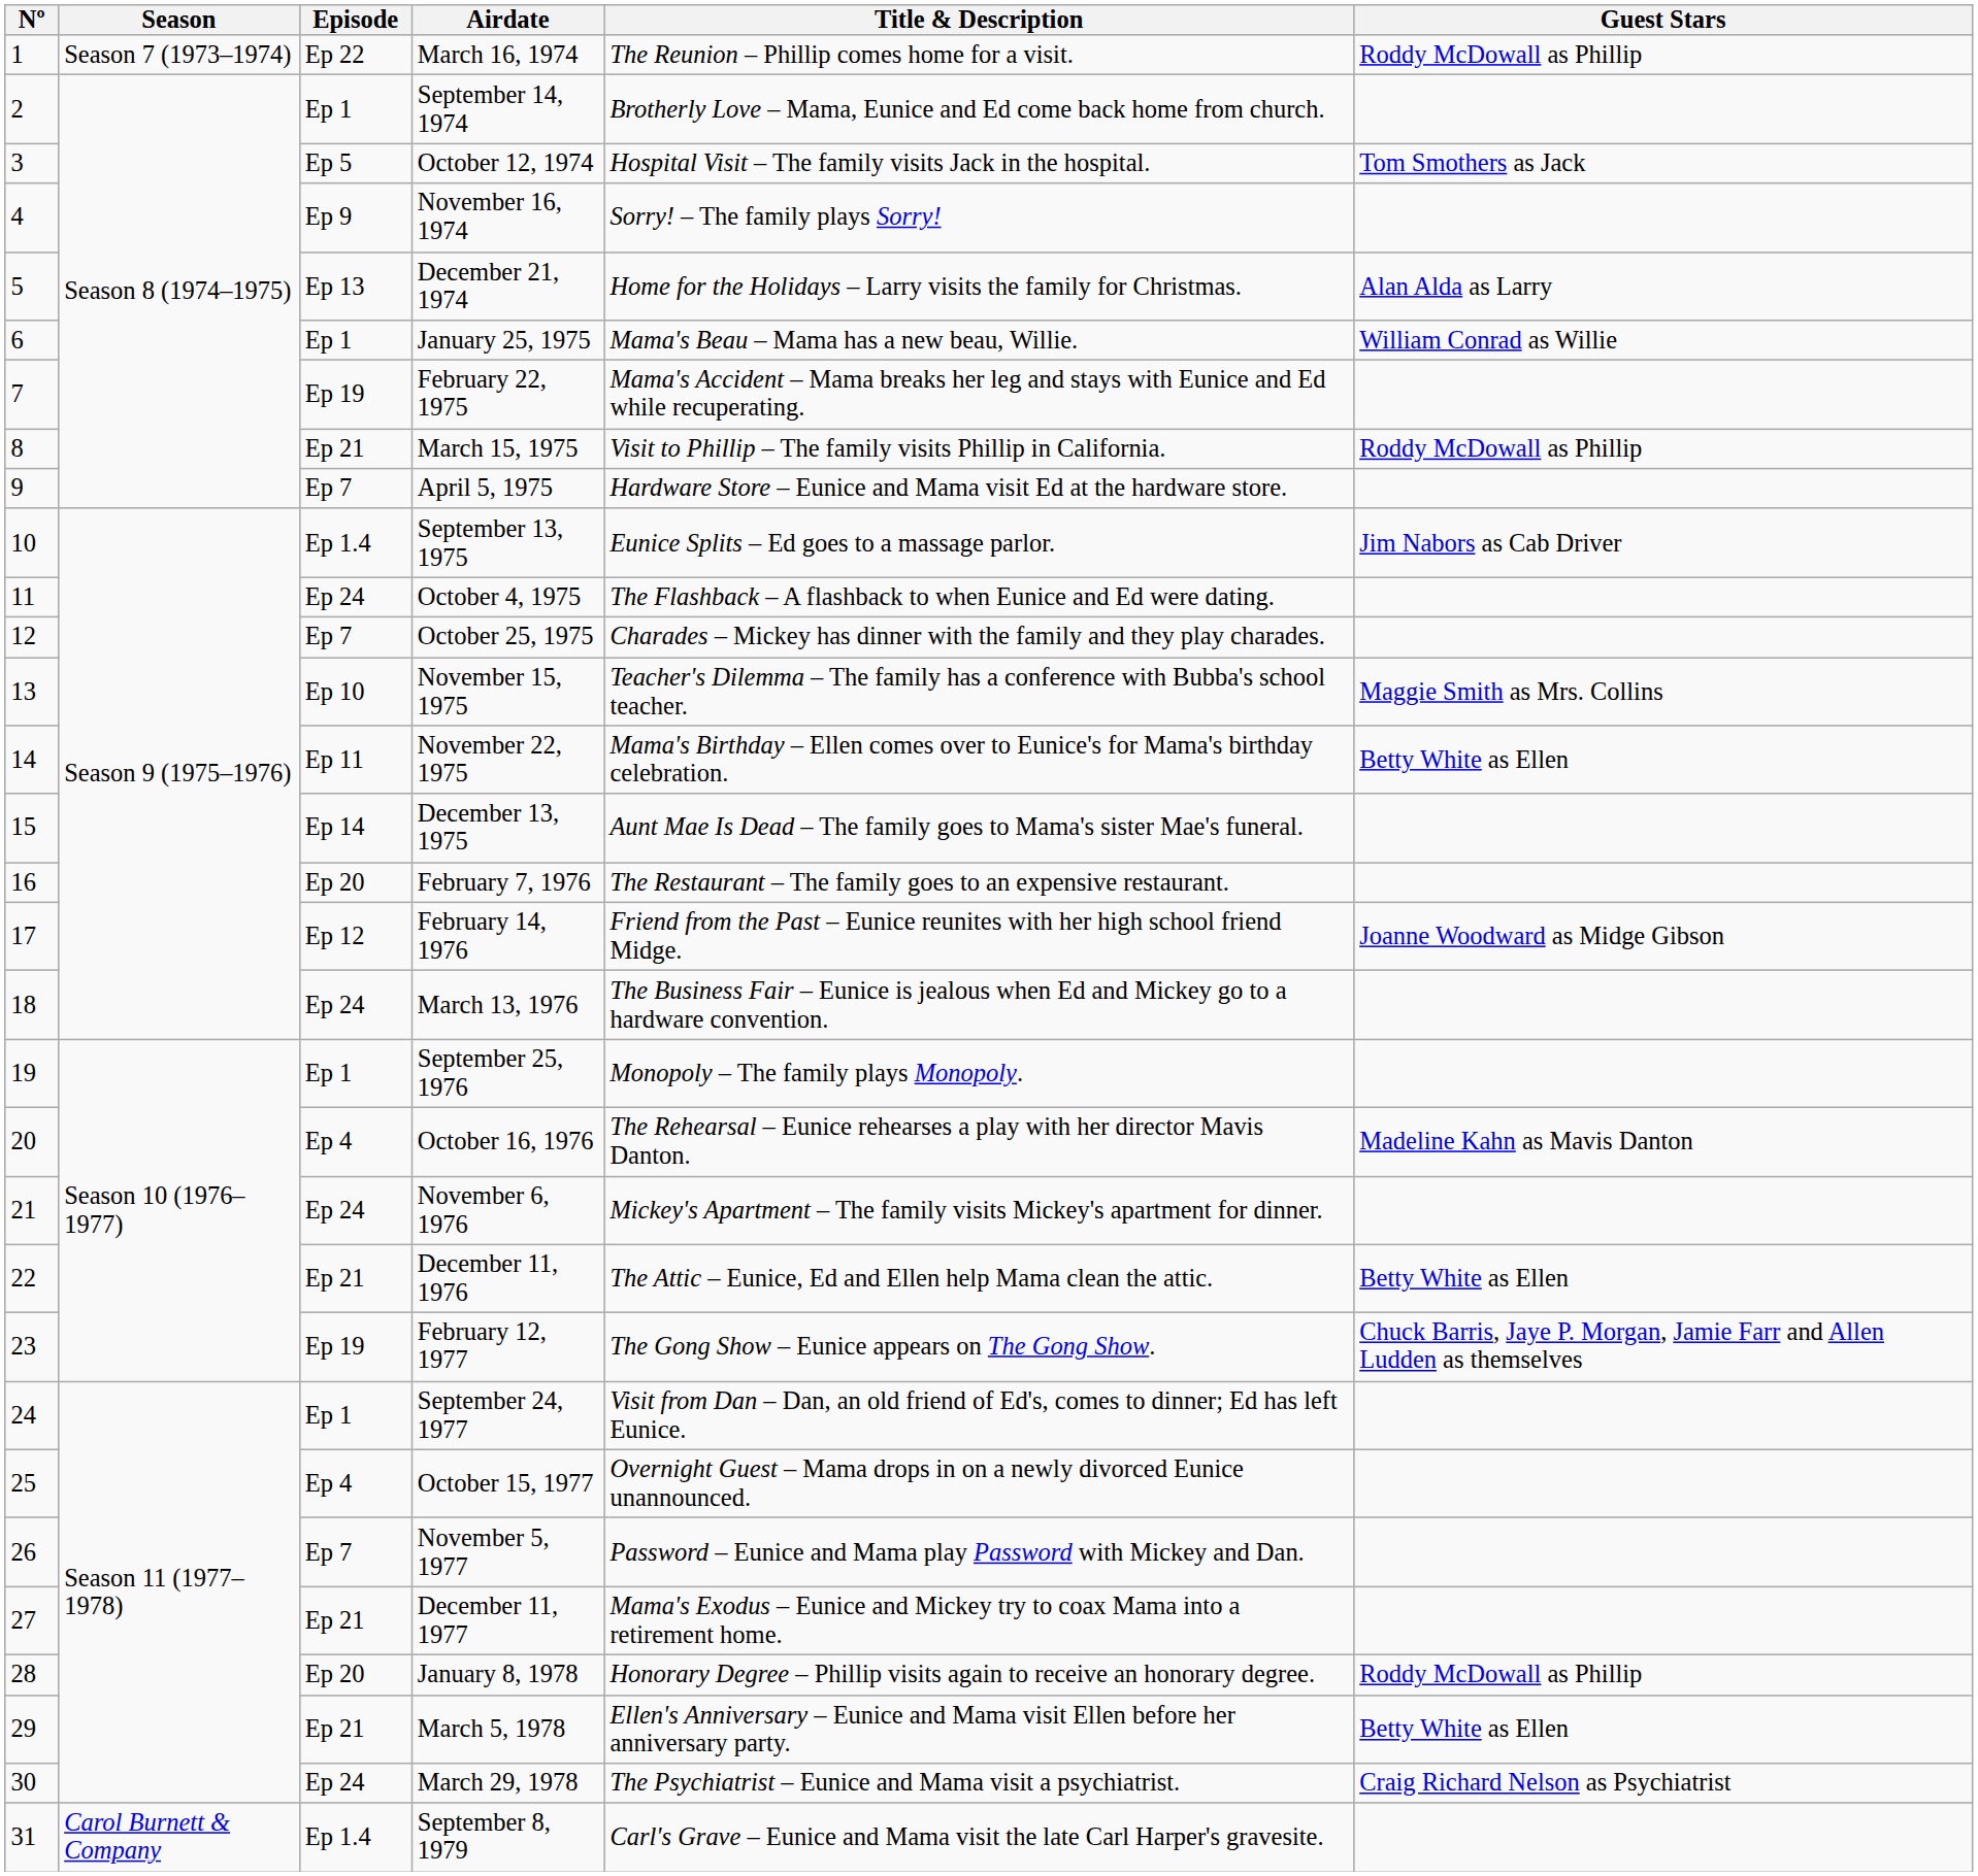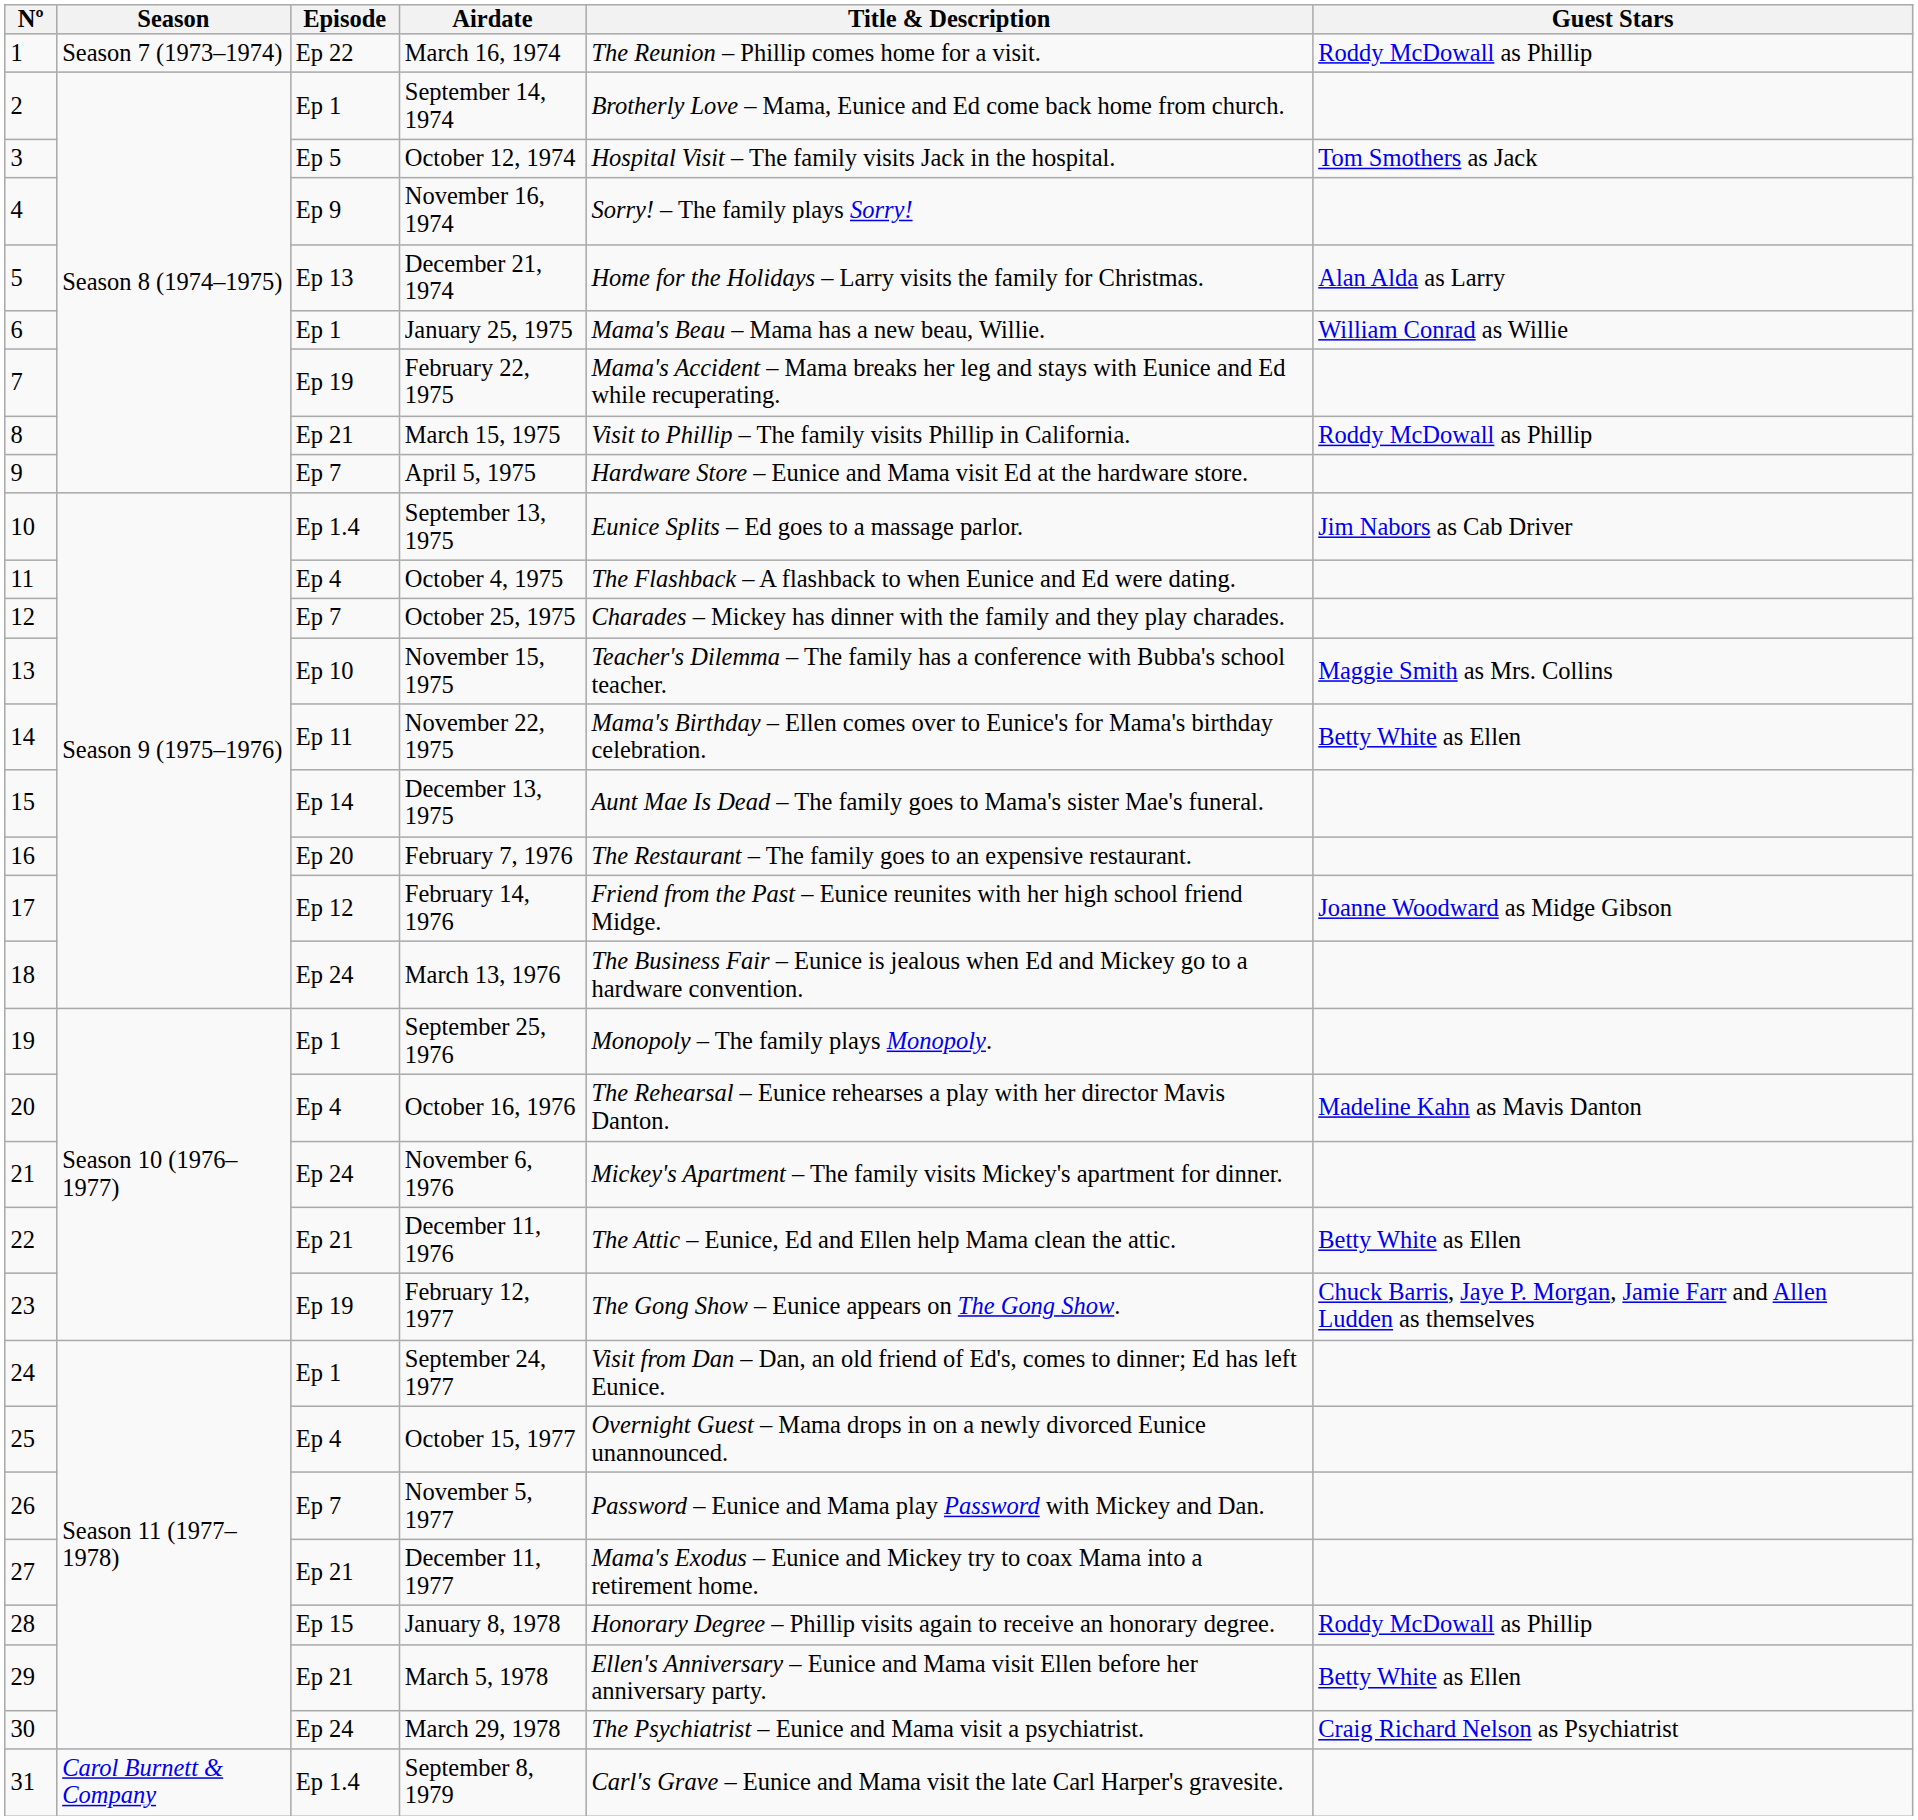October 4, 1975 | Episode: Ep 24 -> Ep 4
January 8, 1978 | Episode: Ep 20 -> Ep 15
